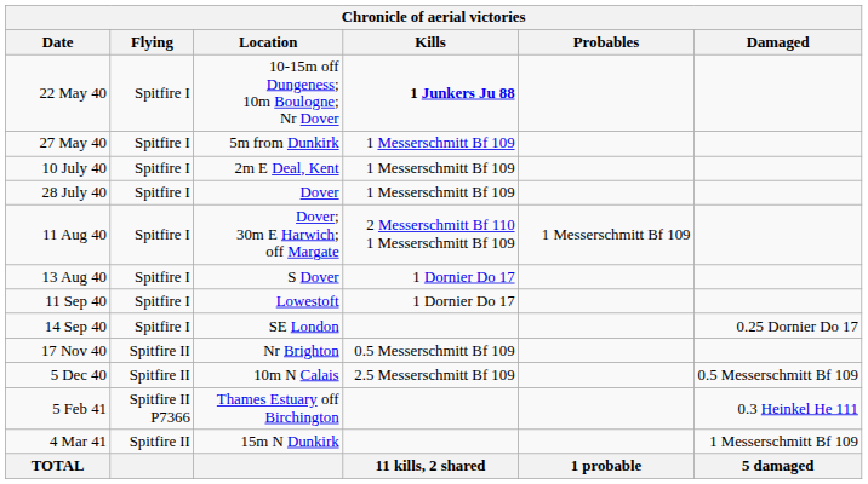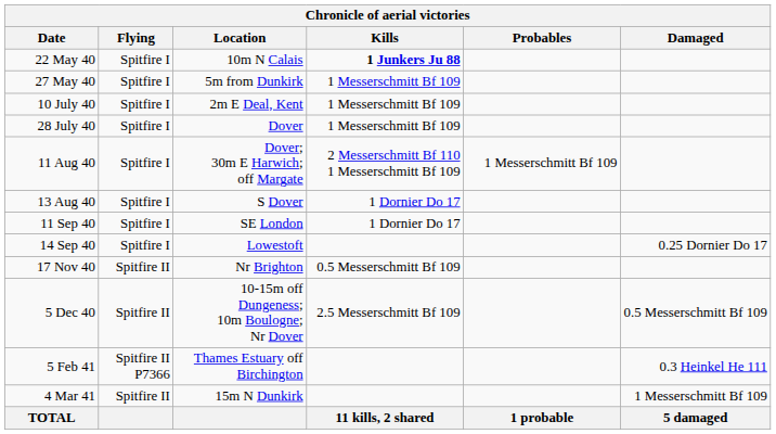22 May 40 | Location: 10-15m off Dungeness; 10m Boulogne; Nr Dover -> 10m N Calais
11 Sep 40 | Location: Lowestoft -> SE London
14 Sep 40 | Location: SE London -> Lowestoft
5 Dec 40 | Location: 10m N Calais -> 10-15m off Dungeness; 10m Boulogne; Nr Dover
